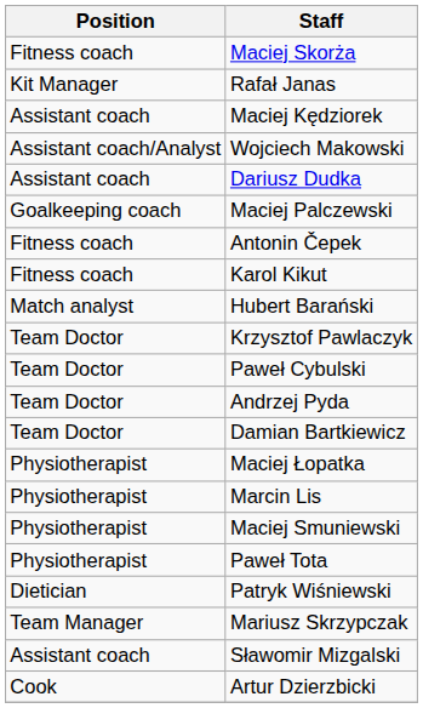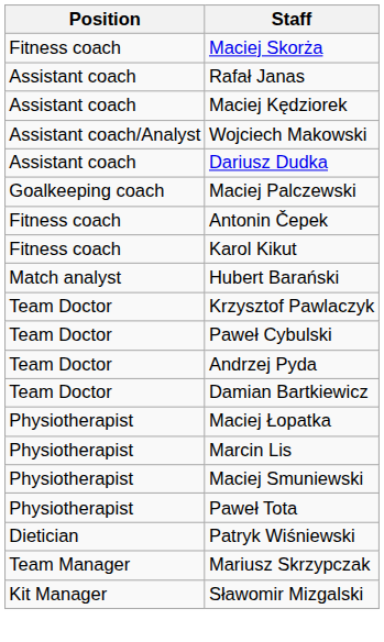Rafał Janas | Position: Kit Manager -> Assistant coach
Sławomir Mizgalski | Position: Assistant coach -> Kit Manager
- row: Cook | Artur Dzierzbicki
